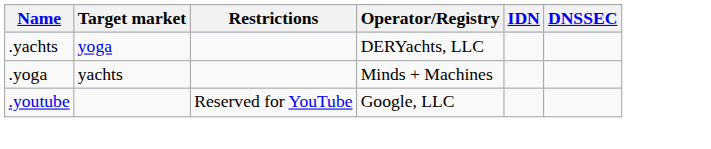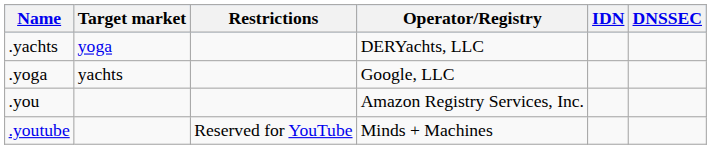.yoga | Operator/Registry: Minds + Machines -> Google, LLC
+ row: .you | Amazon Registry Services, Inc.
.youtube | Operator/Registry: Google, LLC -> Minds + Machines
